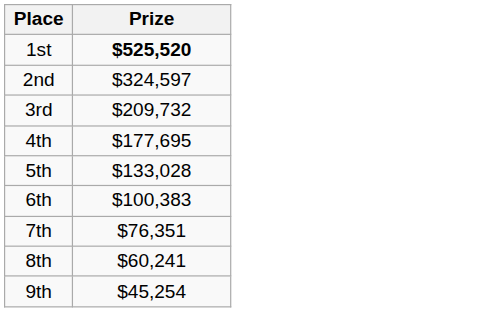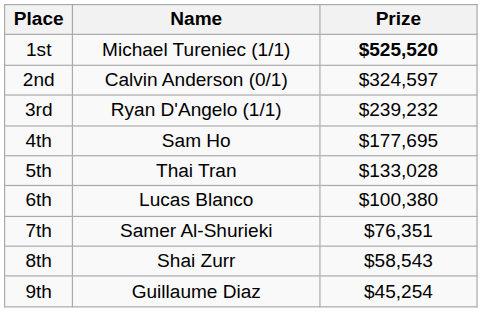+ column: Name | Michael Tureniec (1/1) | Calvin Anderson (0/1) | Ryan D'Angelo (1/1) | Sam Ho | Thai Tran | Lucas Blanco | Samer Al-Shurieki | Shai Zurr | Guillaume Diaz
3rd | Prize: $209,732 -> $239,232
6th | Prize: $100,383 -> $100,380
8th | Prize: $60,241 -> $58,543
